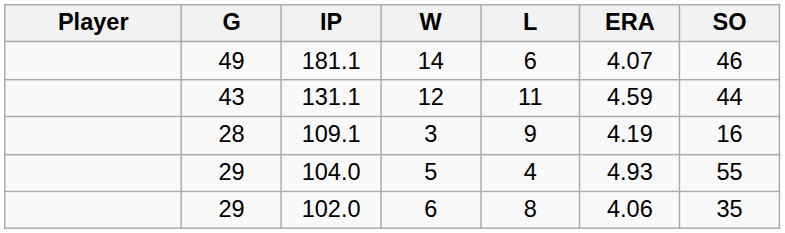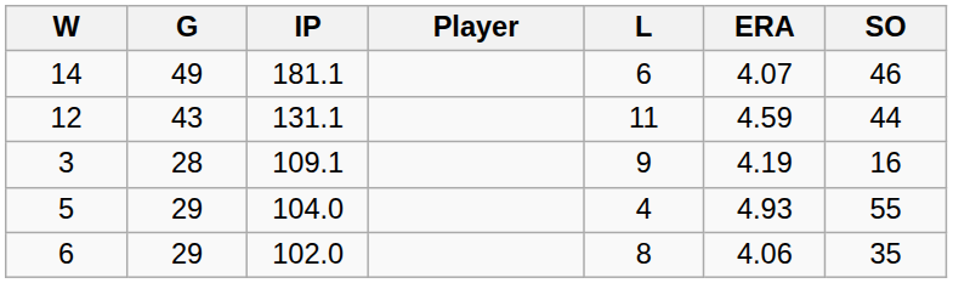columns swapped: Player <-> W
